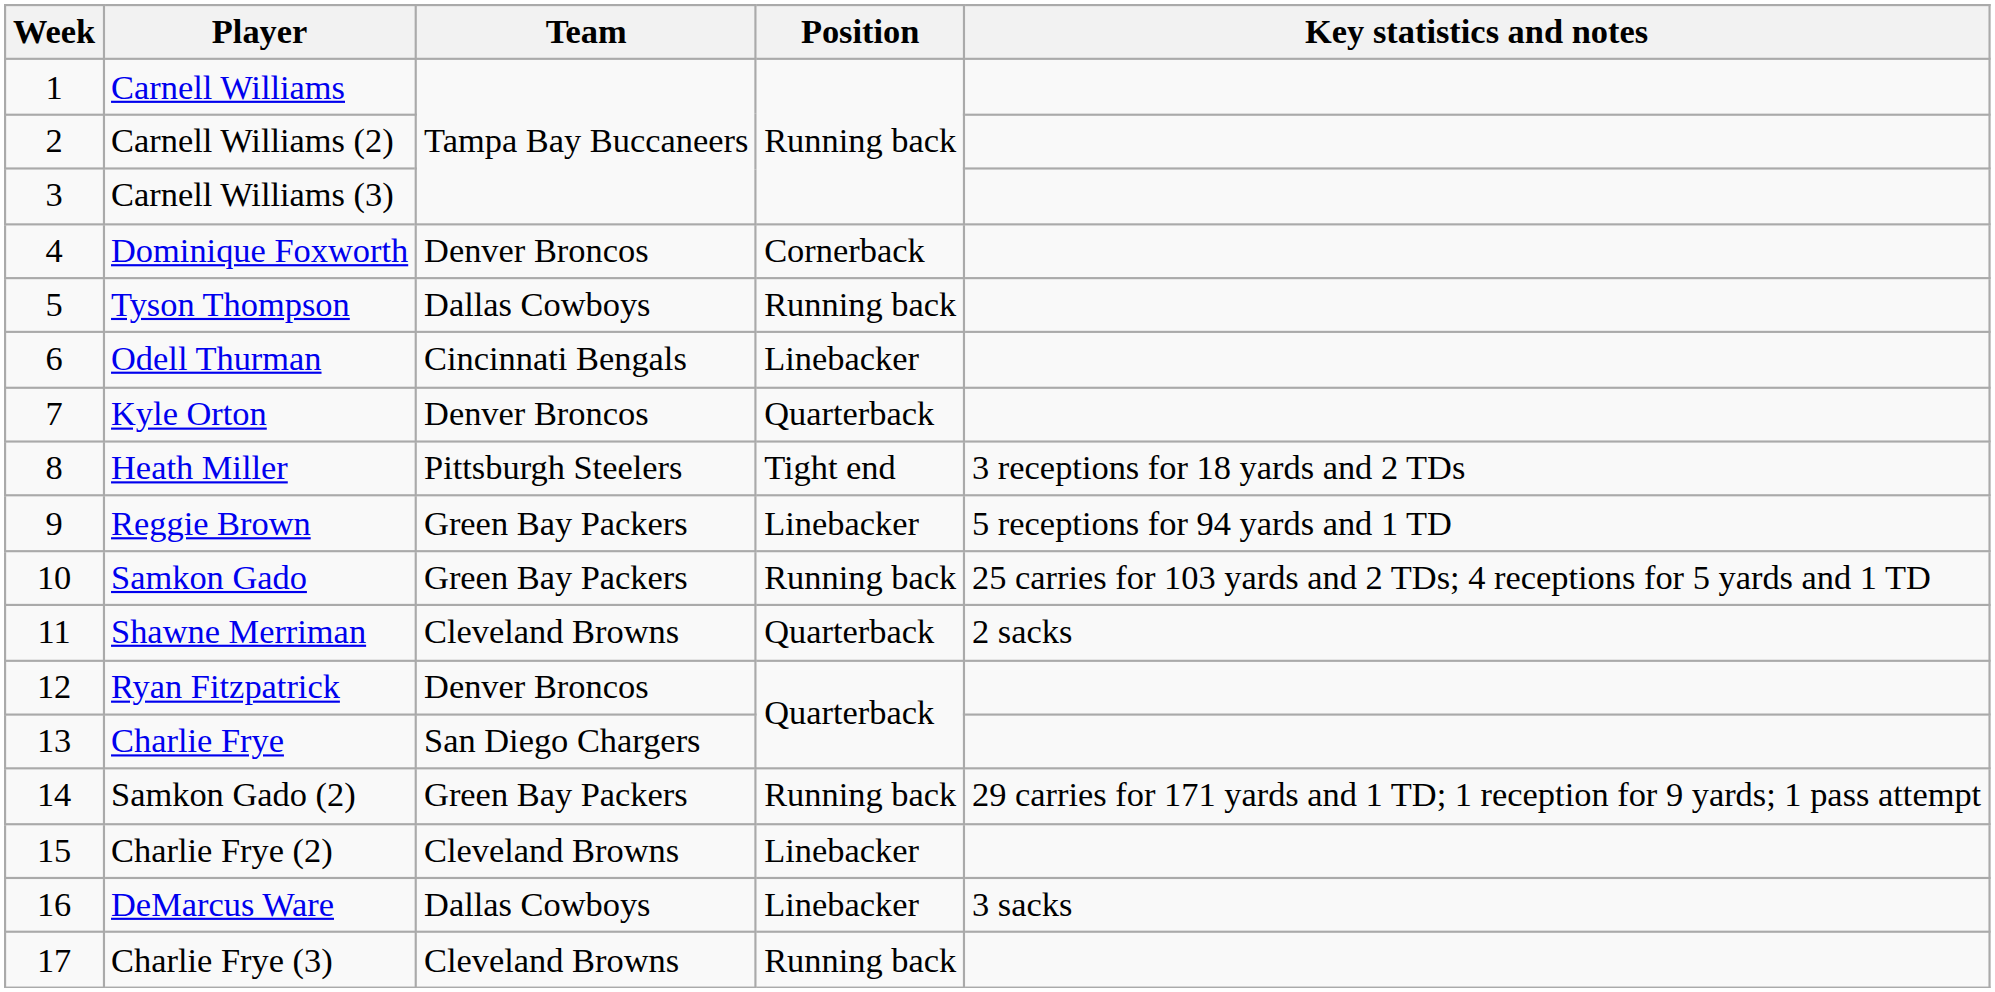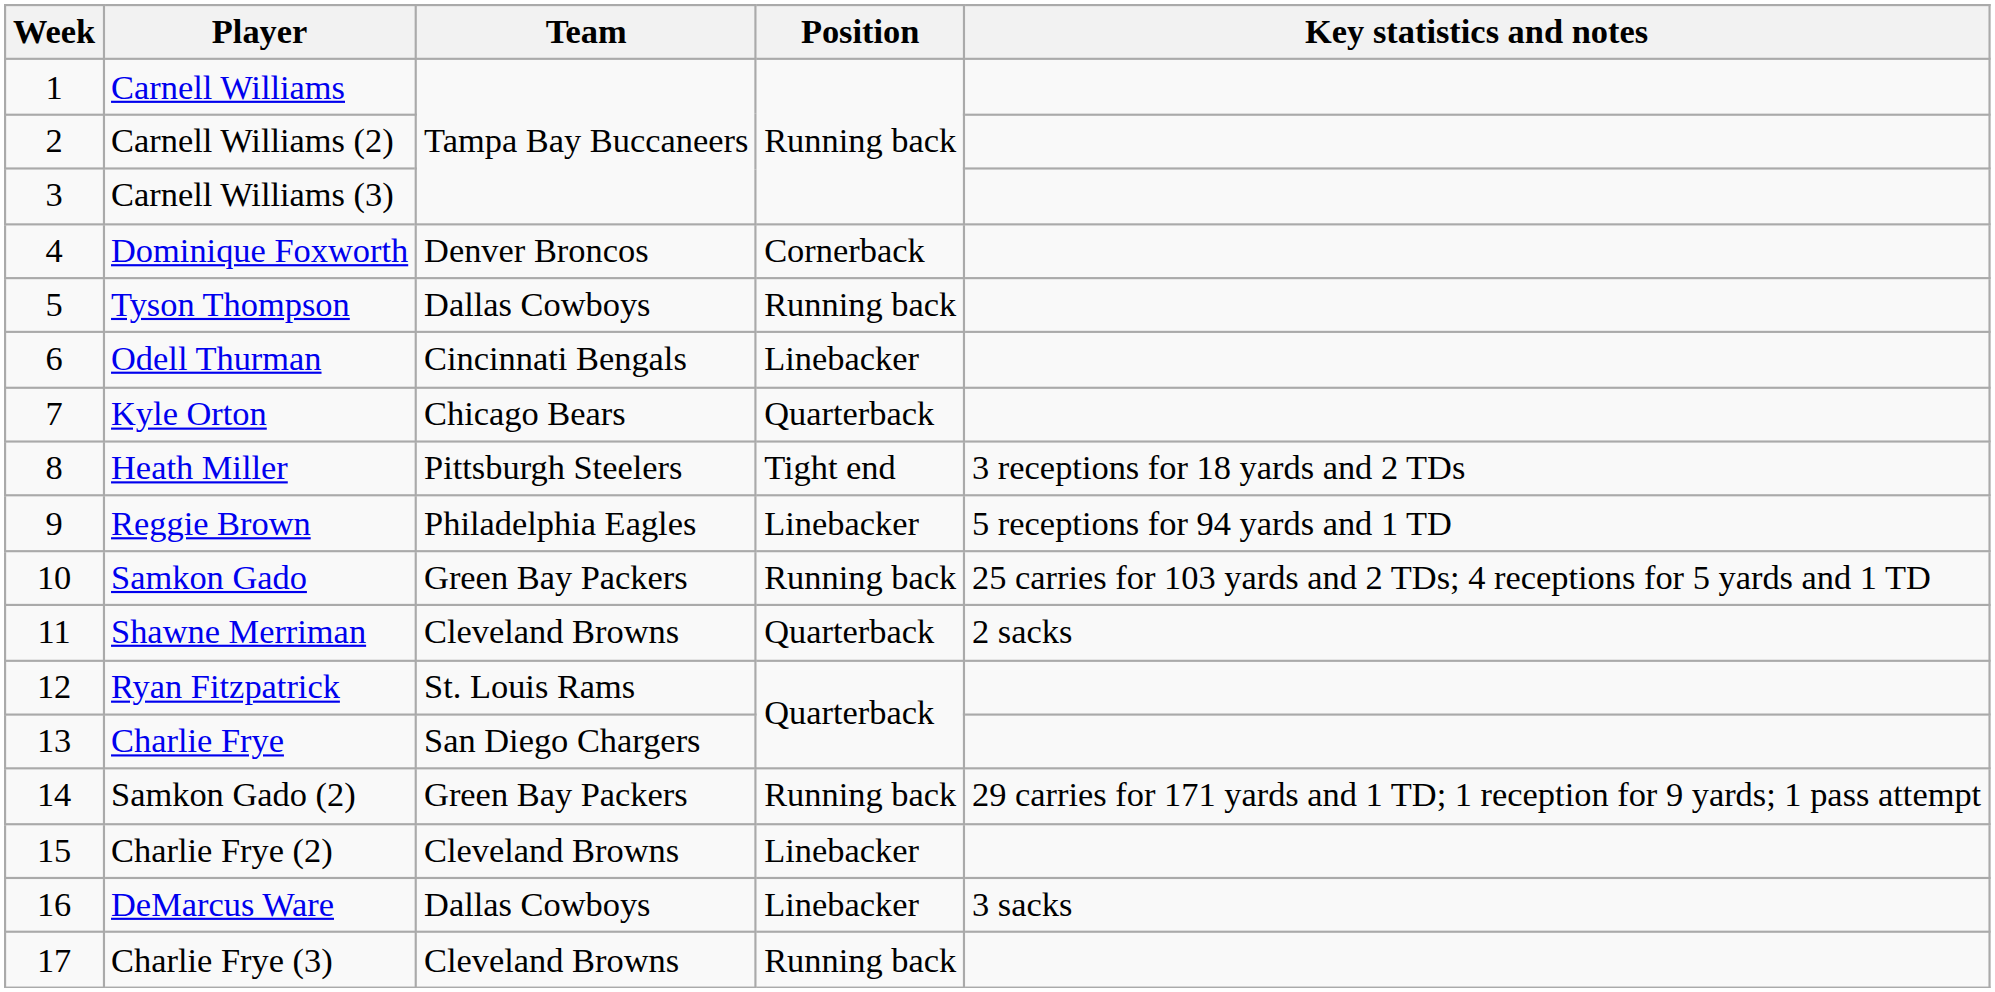Kyle Orton | Team: Denver Broncos -> Chicago Bears
Reggie Brown | Team: Green Bay Packers -> Philadelphia Eagles
Ryan Fitzpatrick | Team: Denver Broncos -> St. Louis Rams
